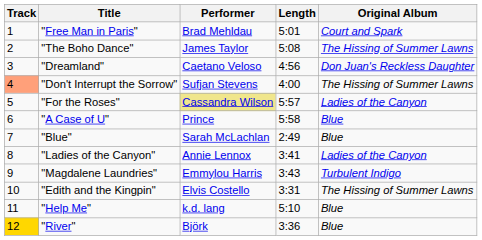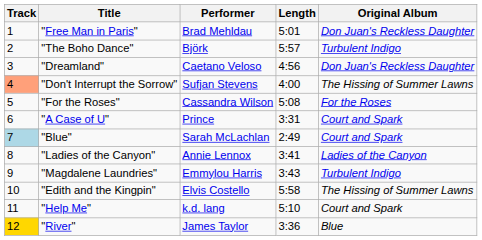"Free Man in Paris" | Original Album: Court and Spark -> Don Juan's Reckless Daughter
"The Boho Dance" | Performer: James Taylor -> Björk
"The Boho Dance" | Length: 5:08 -> 5:57
"The Boho Dance" | Original Album: The Hissing of Summer Lawns -> Turbulent Indigo
"For the Roses" | Performer: khaki background -> no background
"For the Roses" | Length: 5:57 -> 5:08
"For the Roses" | Original Album: Ladies of the Canyon -> For the Roses
"A Case of U" | Length: 5:58 -> 3:31
"A Case of U" | Original Album: Blue -> Court and Spark
"Blue" | Track: no background -> lightblue background
"Blue" | Original Album: Blue -> Court and Spark
"Edith and the Kingpin" | Length: 3:31 -> 5:58
"Help Me" | Original Album: Blue -> Court and Spark
"River" | Performer: Björk -> James Taylor
